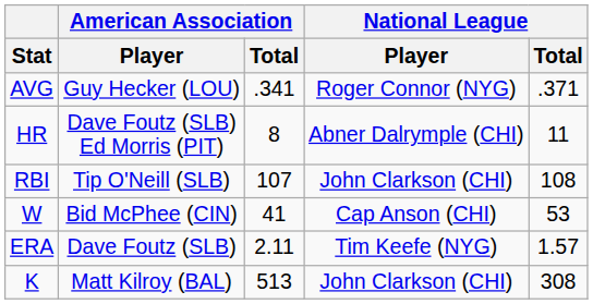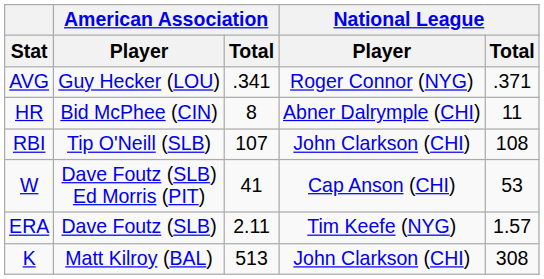HR | American Association / Player: Dave Foutz (SLB) Ed Morris (PIT) -> Bid McPhee (CIN)
W | American Association / Player: Bid McPhee (CIN) -> Dave Foutz (SLB) Ed Morris (PIT)
